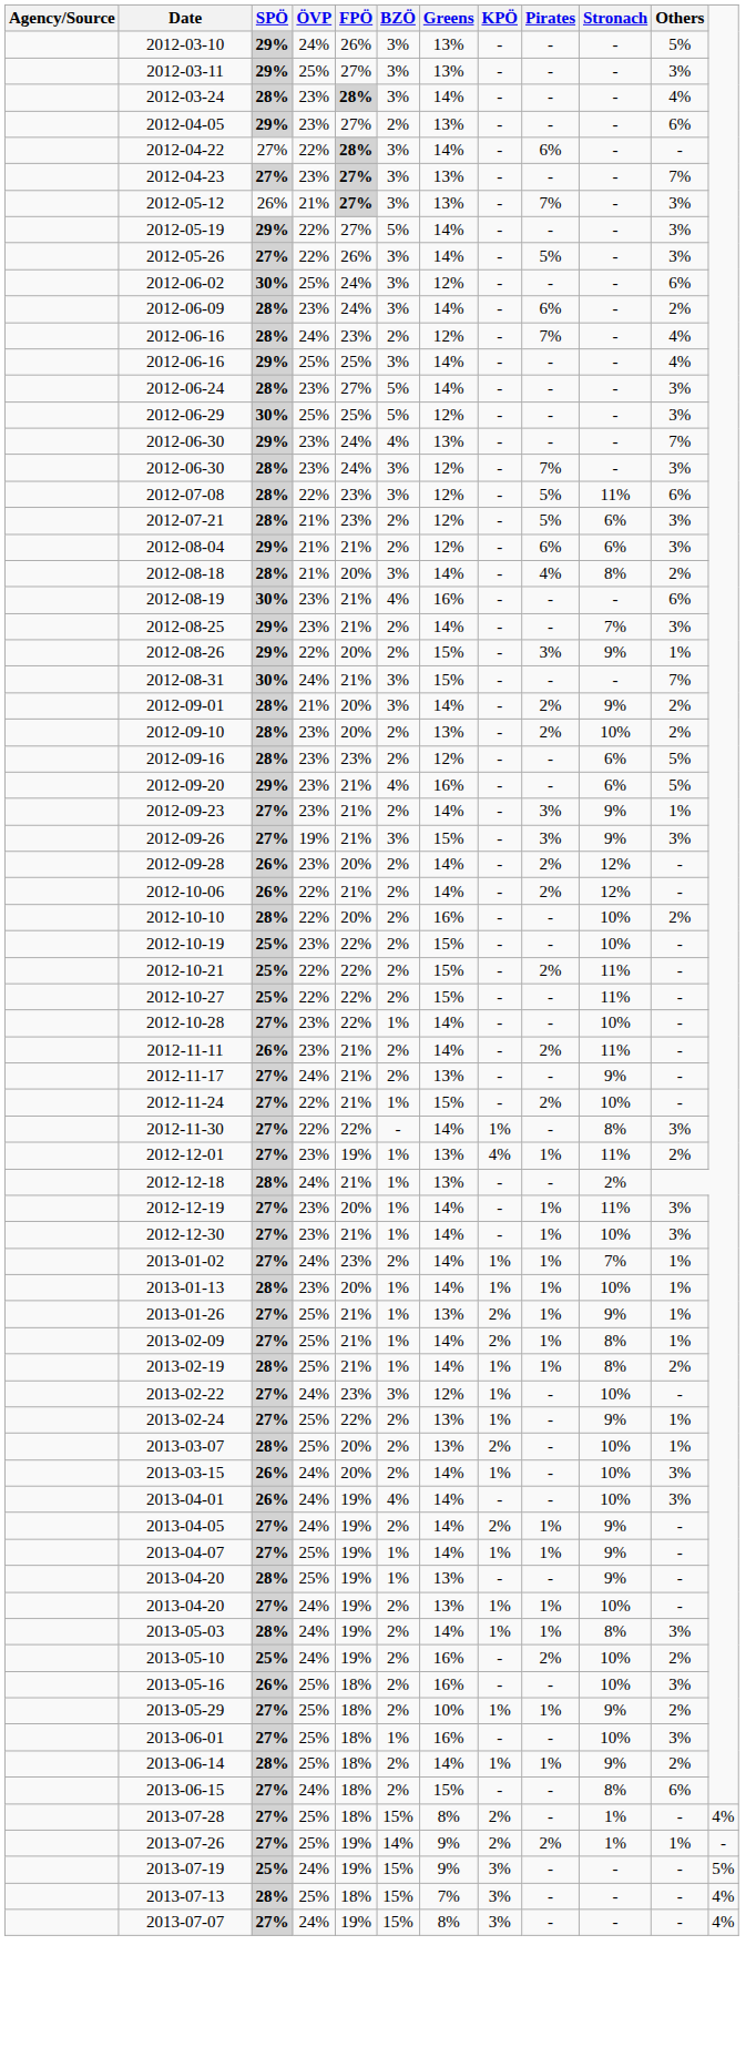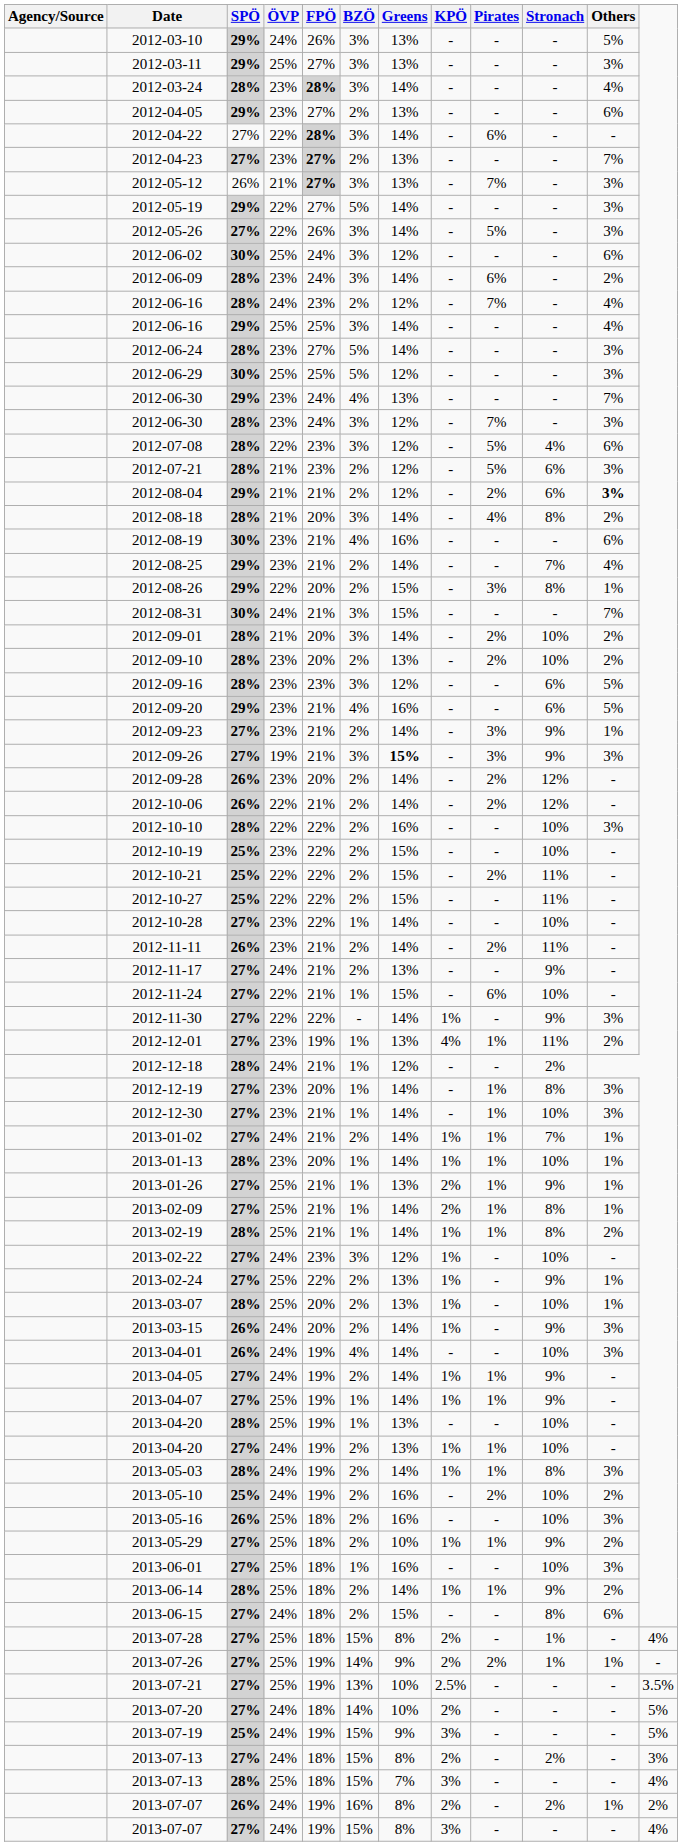2012-04-23 | BZÖ: 3% -> 2%
2012-07-08 | Stronach: 11% -> 4%
2012-08-04 | Pirates: 6% -> 2%
2012-08-04 | Others: normal -> bold
2012-08-25 | Others: 3% -> 4%
2012-08-26 | Stronach: 9% -> 8%
2012-09-01 | Stronach: 9% -> 10%
2012-09-16 | BZÖ: 2% -> 3%
2012-09-26 | Greens: normal -> bold
2012-10-10 | FPÖ: 20% -> 22%
2012-10-10 | Others: 2% -> 3%
2012-11-24 | Pirates: 2% -> 6%
2012-11-30 | Stronach: 8% -> 9%
2012-12-18 | Greens: 13% -> 12%
2012-12-19 | Stronach: 11% -> 8%
2013-01-02 | FPÖ: 23% -> 21%
2013-03-07 | KPÖ: 2% -> 1%
2013-03-15 | Stronach: 10% -> 9%
2013-04-05 | KPÖ: 2% -> 1%
2013-04-20 / 28% | Stronach: 9% -> 10%
+ row: 2013-07-21 | 27% | 25% | 19% | 13% | 10% | 2.5% | - | - | - | 3.5%
+ row: 2013-07-20 | 27% | 24% | 18% | 14% | 10% | 2% | - | - | - | 5%
+ row: 2013-07-13 | 27% | 24% | 18% | 15% | 8% | 2% | - | 2% | - | 3%
+ row: 2013-07-07 | 26% | 24% | 19% | 16% | 8% | 2% | - | 2% | 1% | 2%
